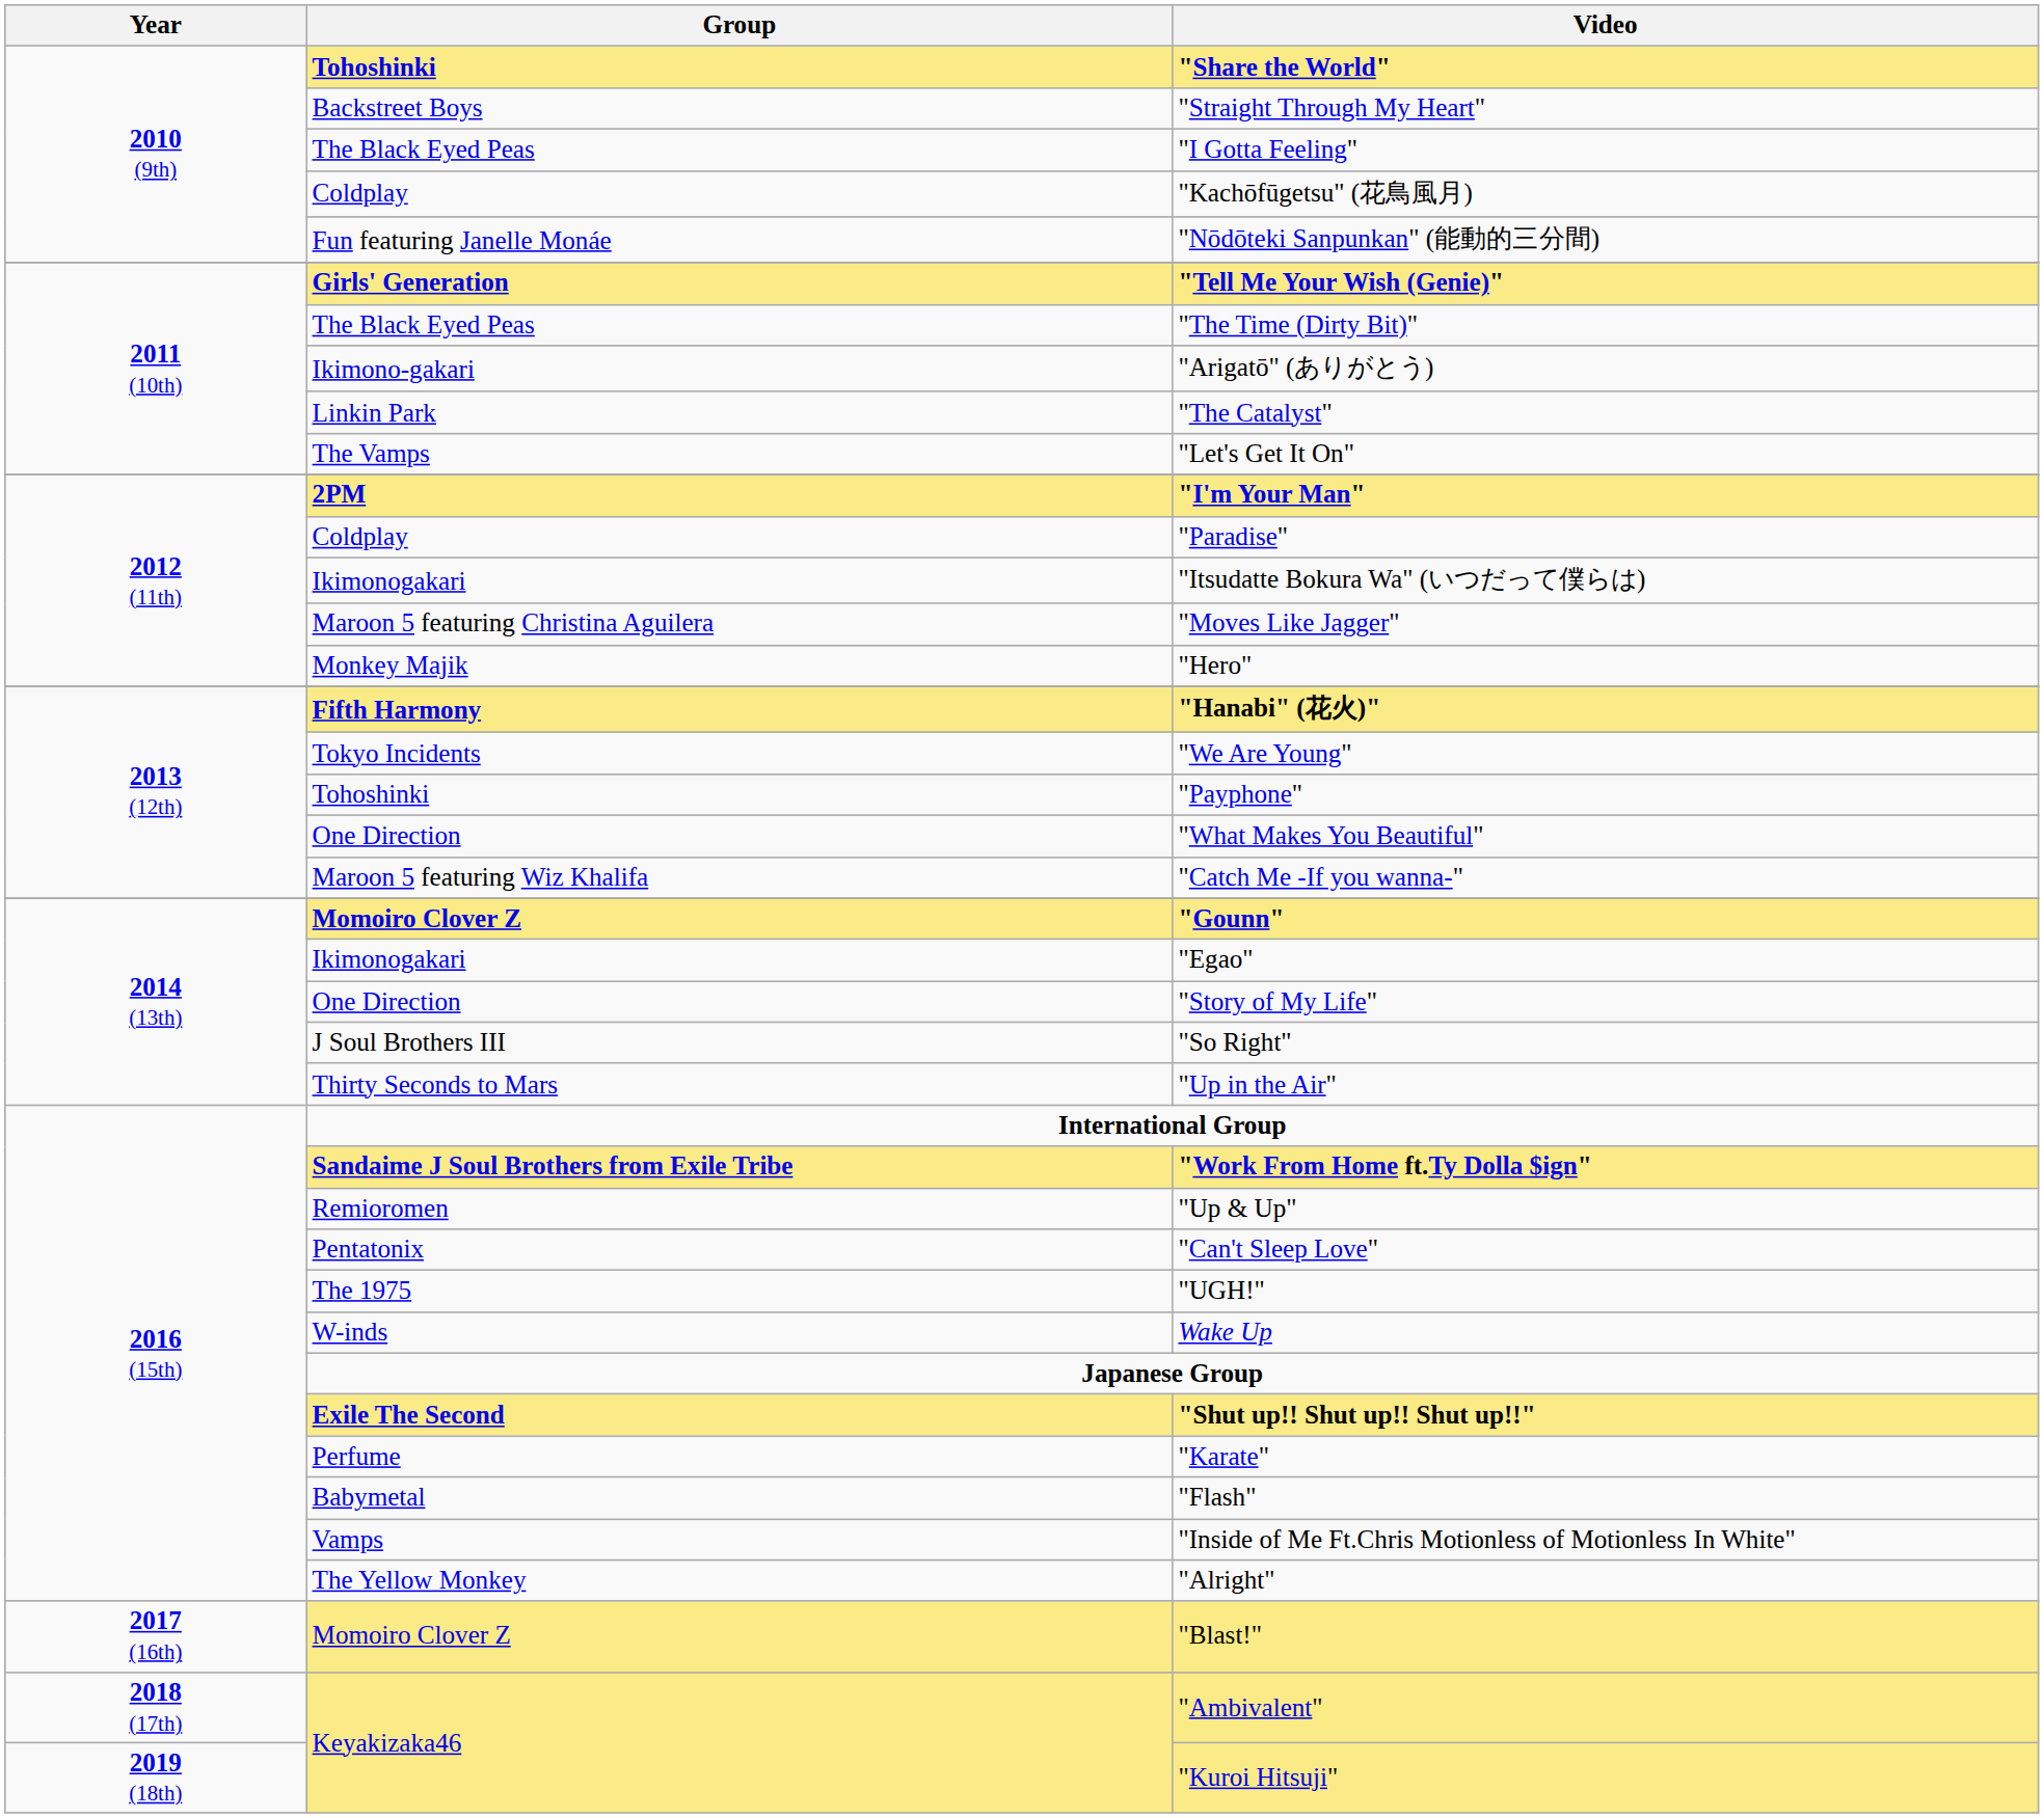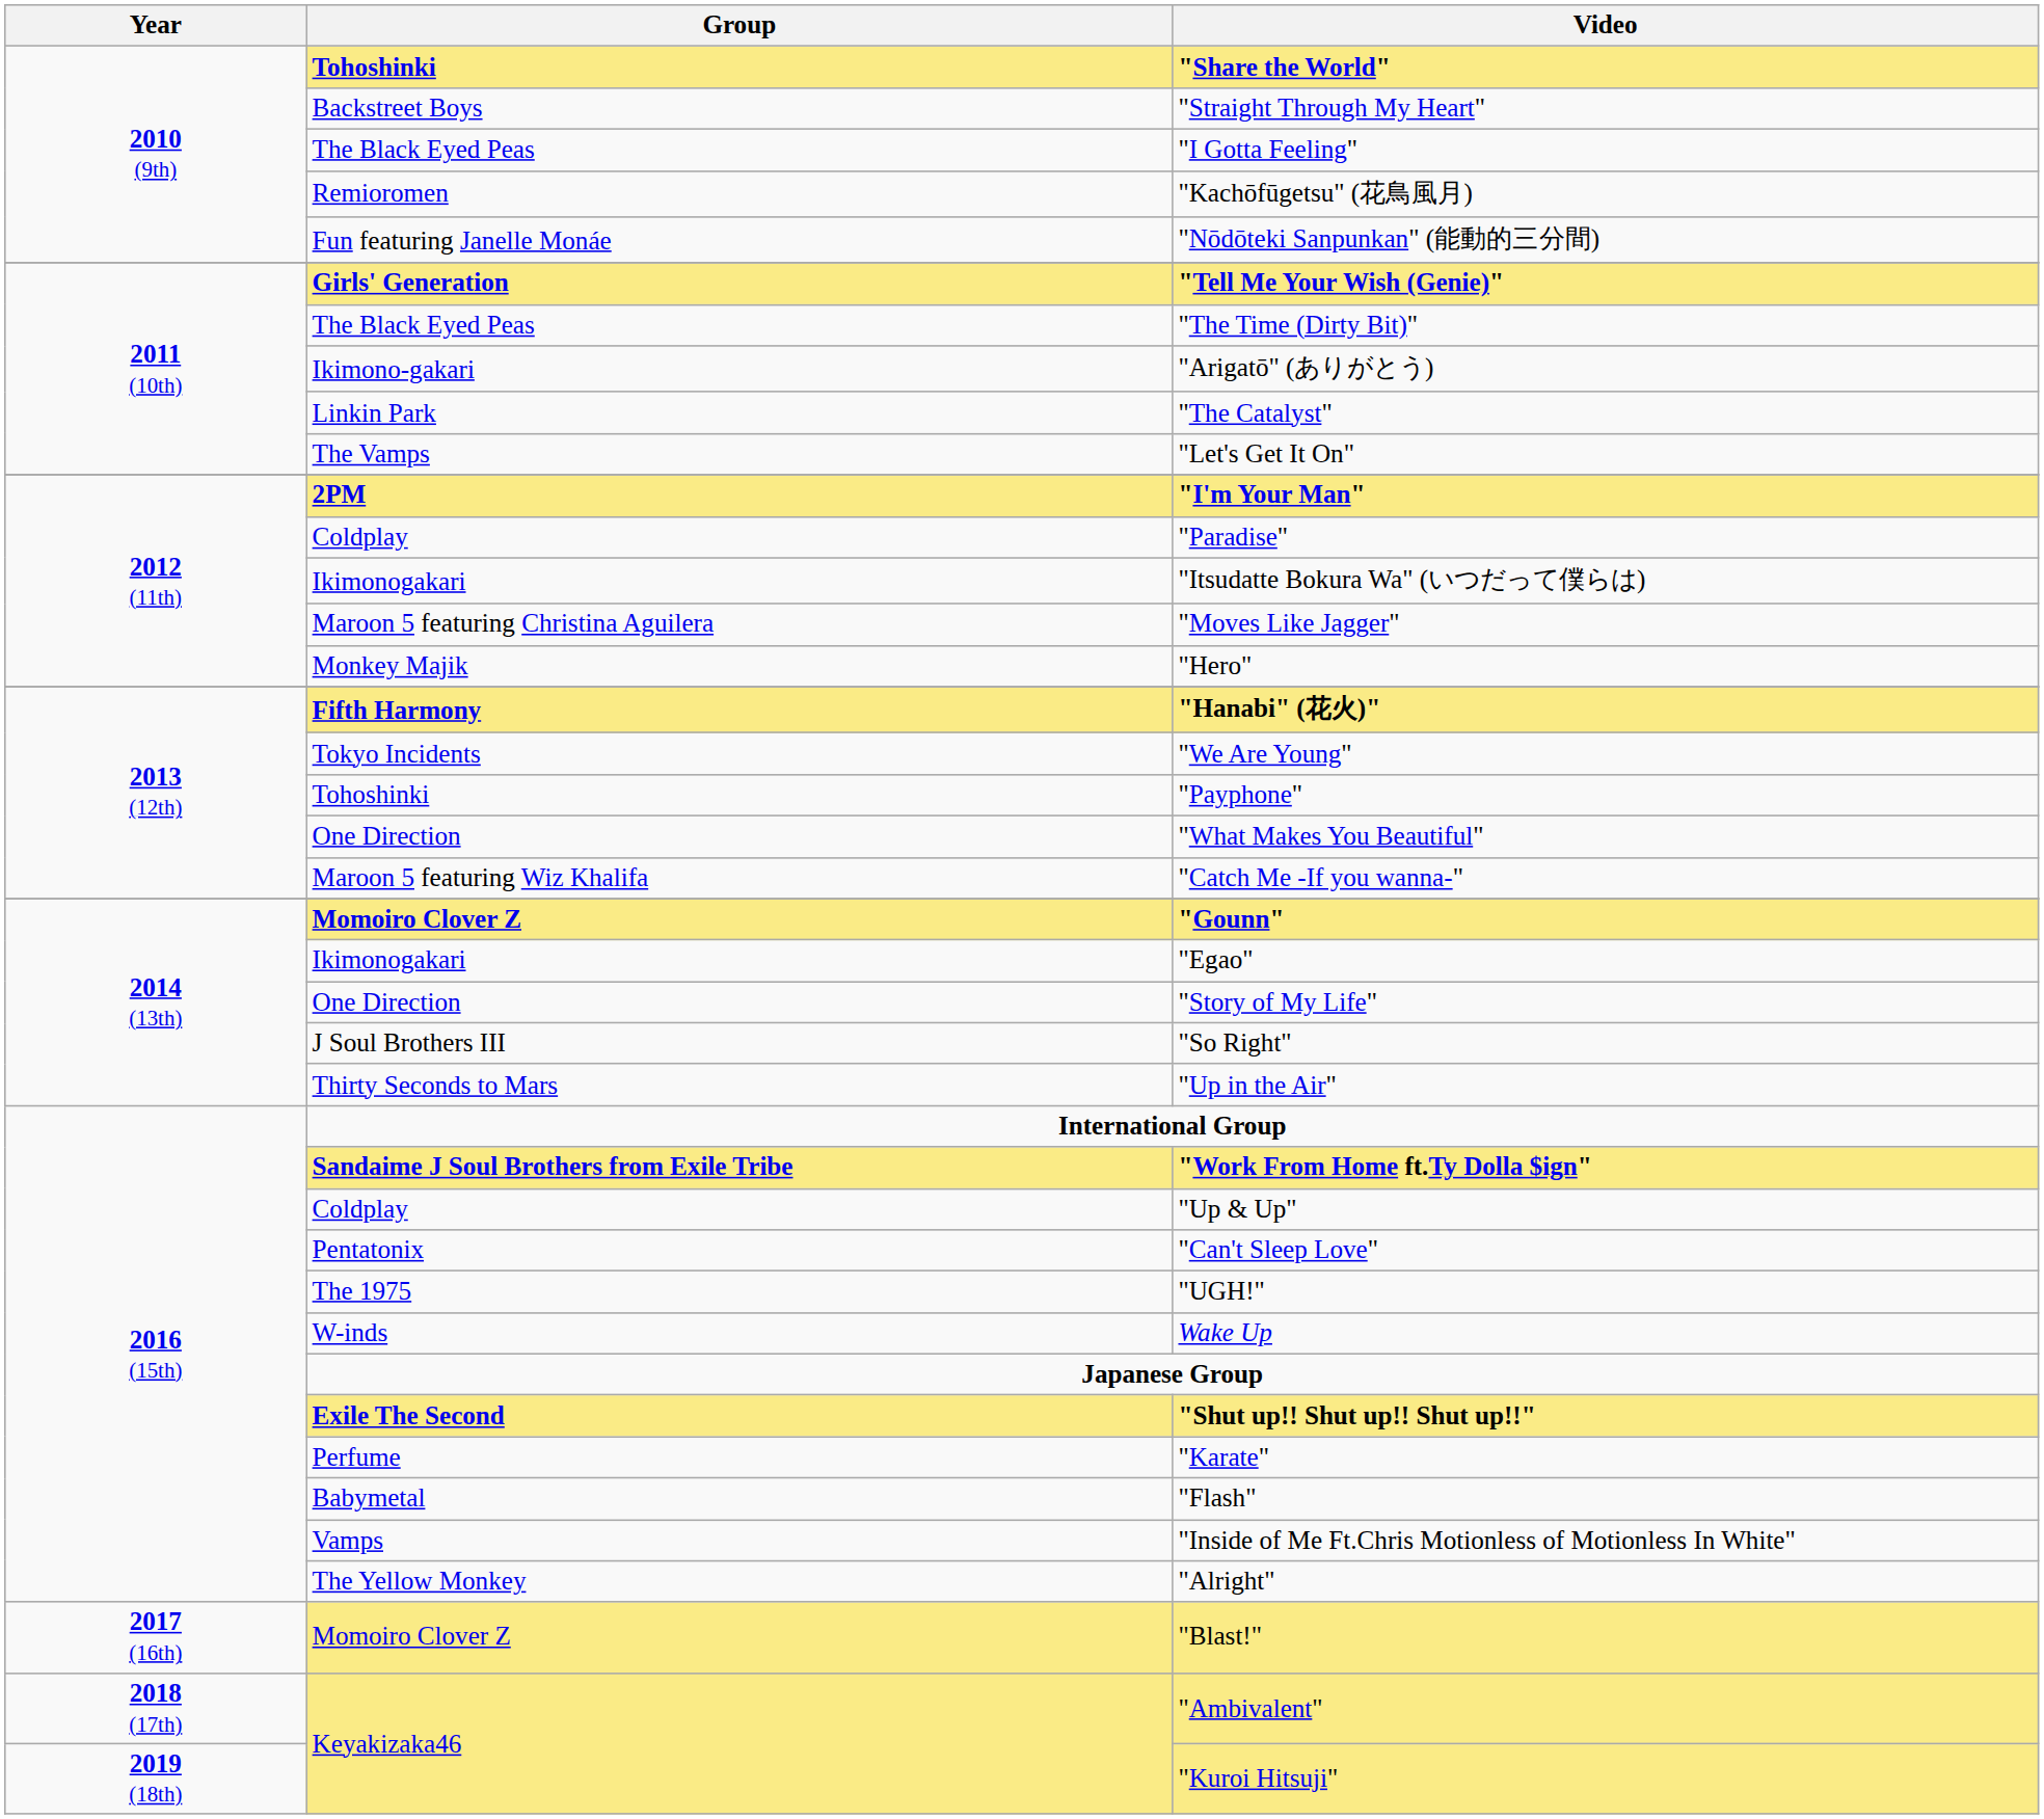"Kachōfūgetsu" (花鳥風月) | Group: Coldplay -> Remioromen
"Up & Up" | Group: Remioromen -> Coldplay
